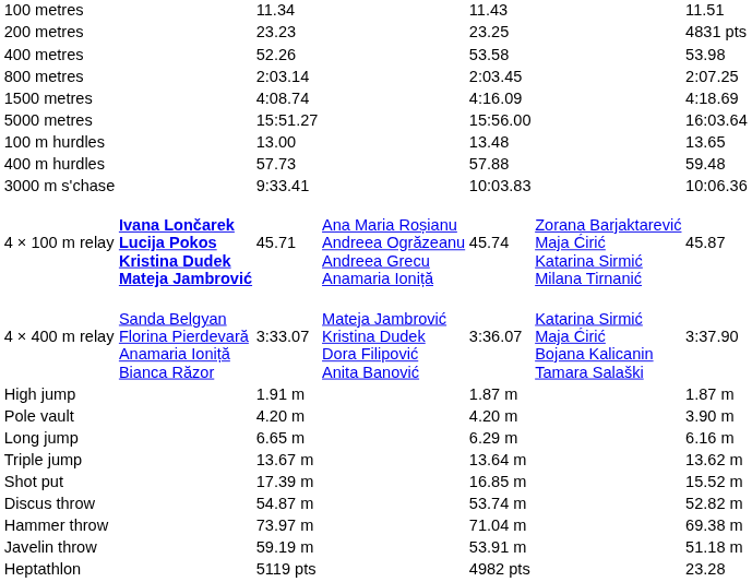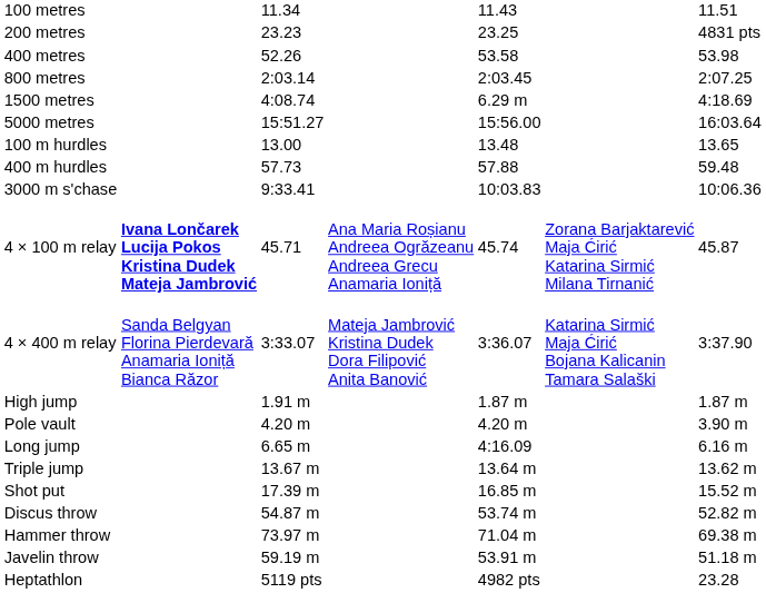1500 metres | column 5: 4:16.09 -> 6.29 m
Long jump | column 5: 6.29 m -> 4:16.09
